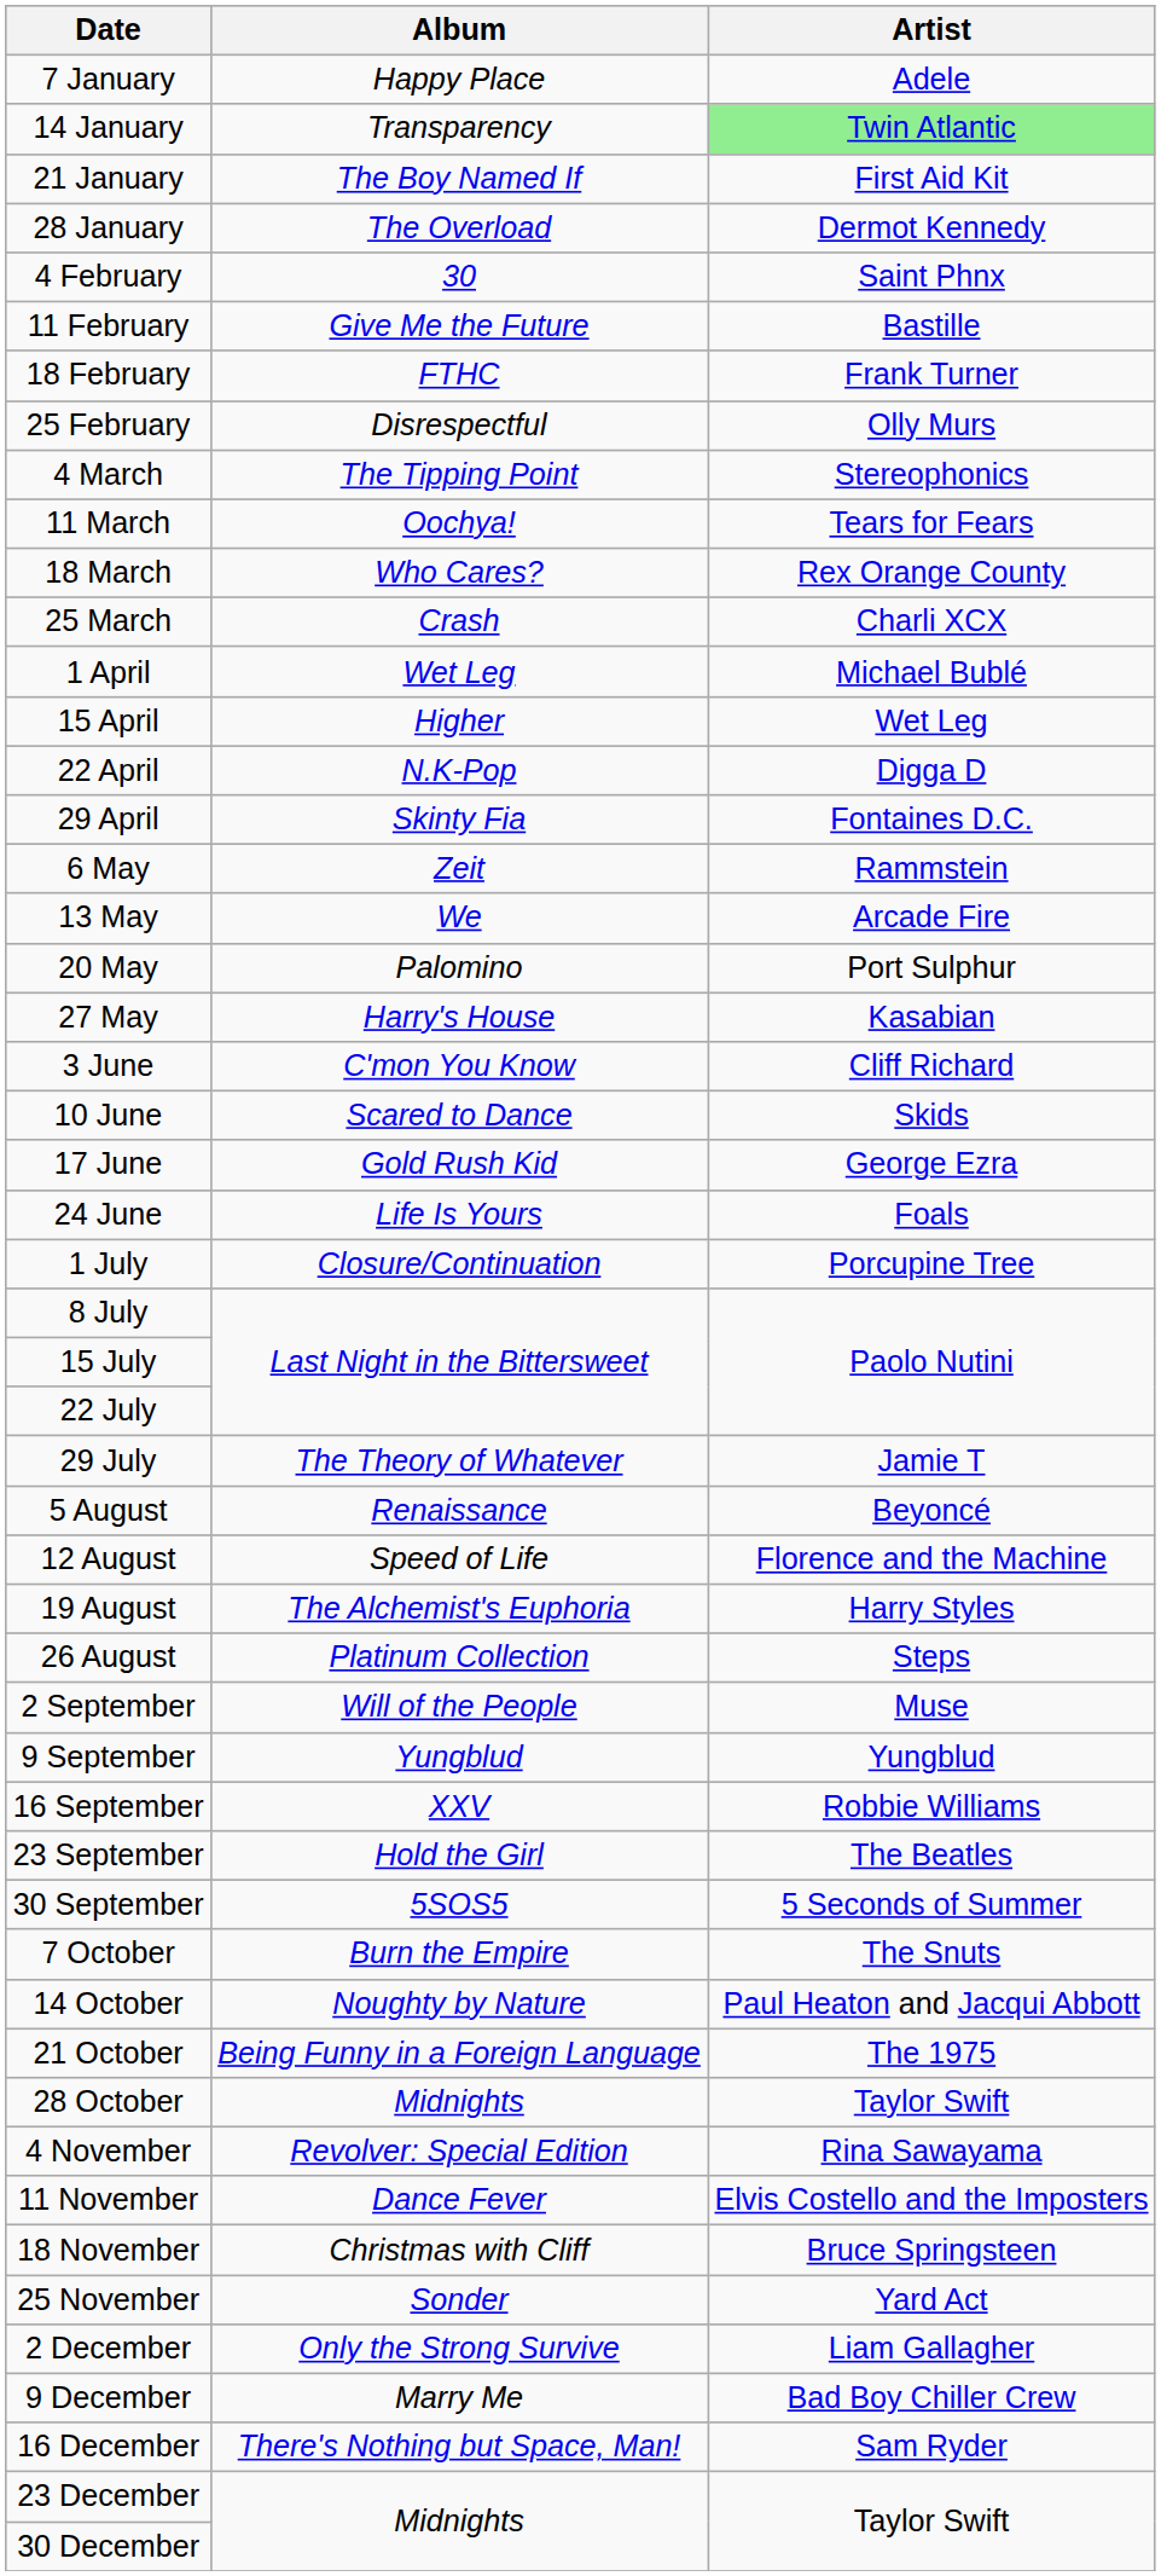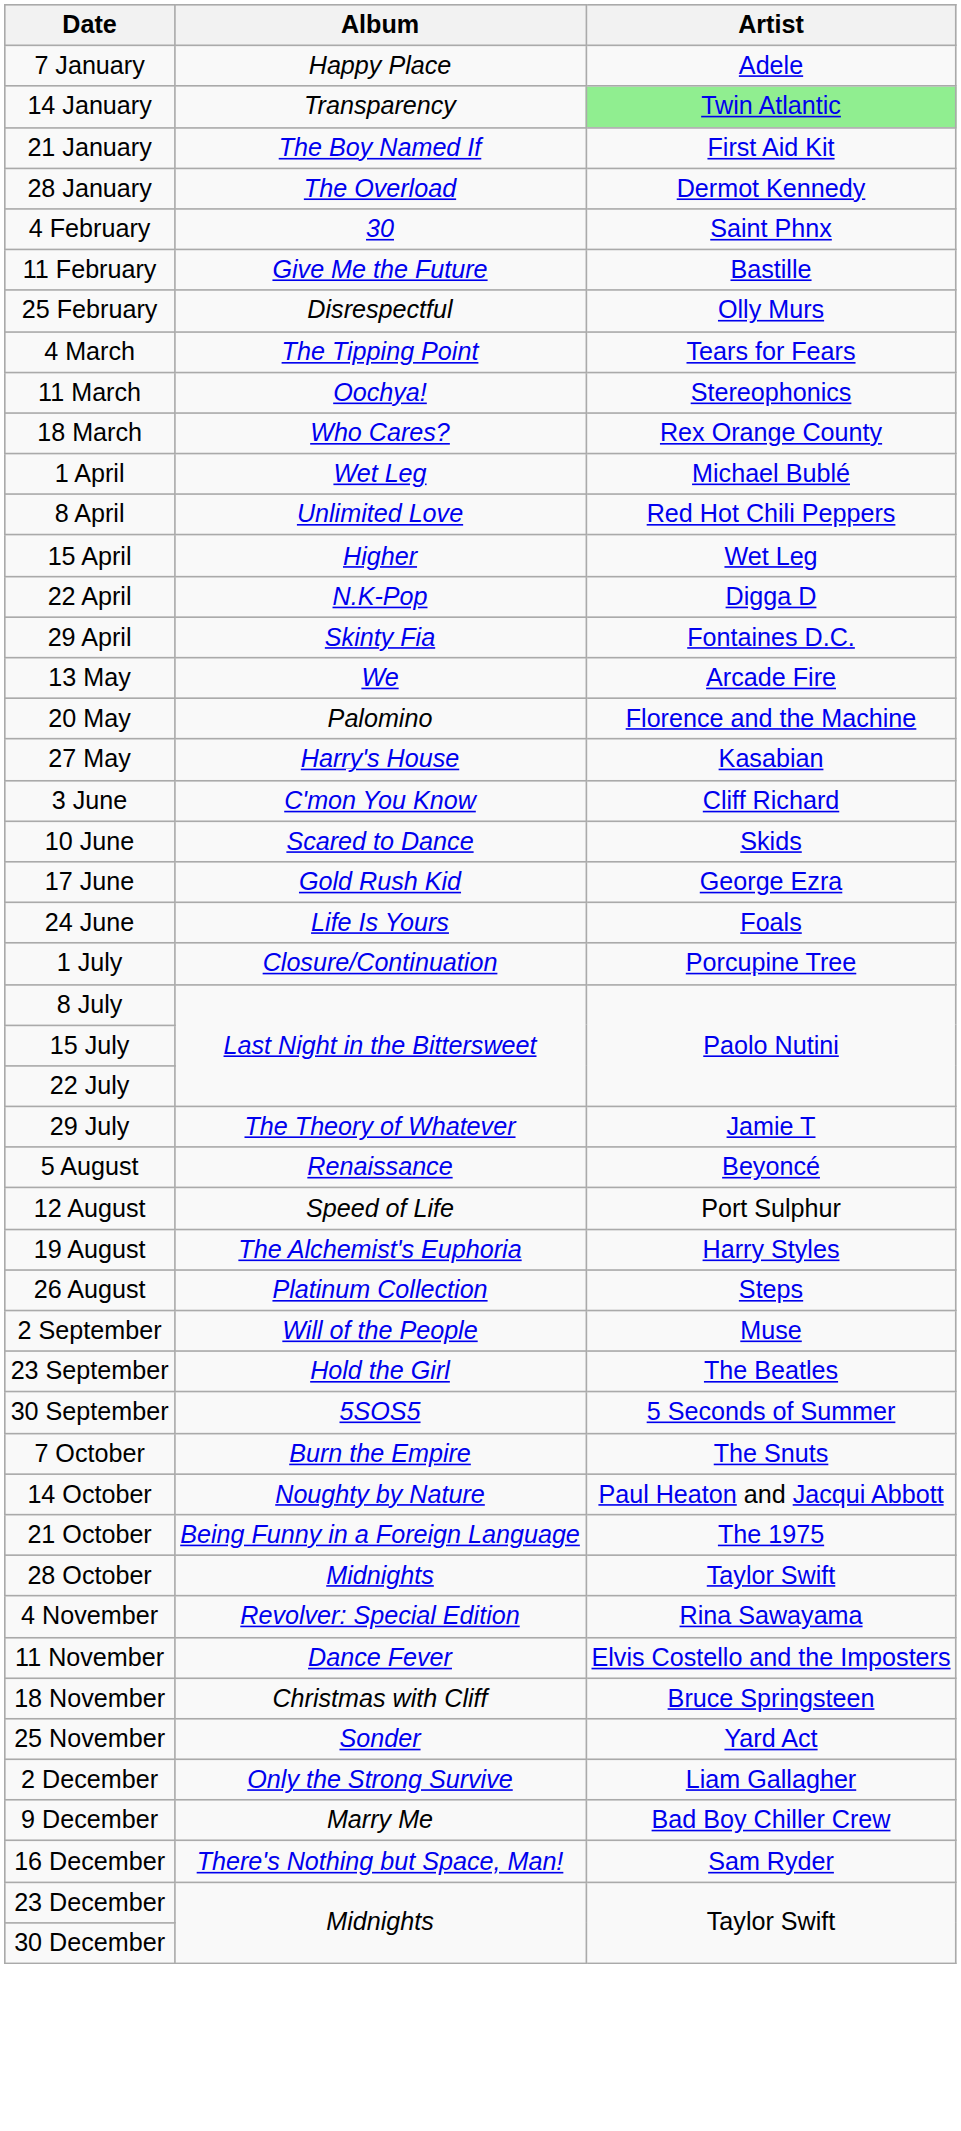- row: 18 February | FTHC | Frank Turner
4 March | Artist: Stereophonics -> Tears for Fears
11 March | Artist: Tears for Fears -> Stereophonics
- row: 25 March | Crash | Charli XCX
+ row: 8 April | Unlimited Love | Red Hot Chili Peppers
- row: 6 May | Zeit | Rammstein
20 May | Artist: Port Sulphur -> Florence and the Machine
12 August | Artist: Florence and the Machine -> Port Sulphur
- row: 9 September | Yungblud | Yungblud
- row: 16 September | XXV | Robbie Williams
